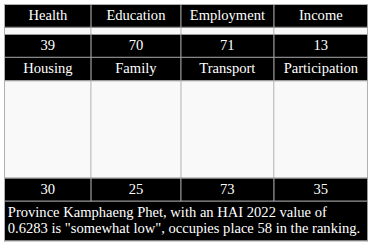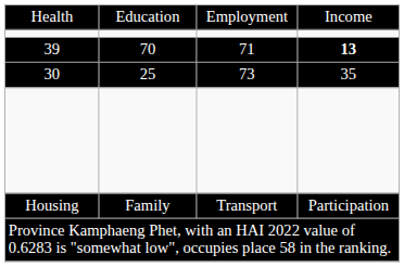39 | column 4: normal -> bold
rows swapped: Housing <-> 30
